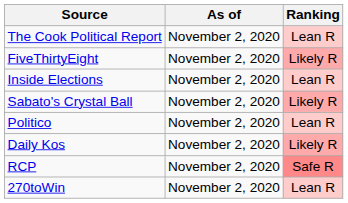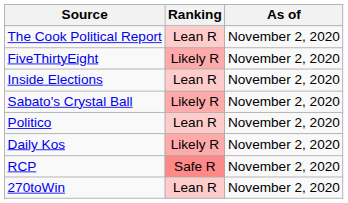columns swapped: Ranking <-> As of
